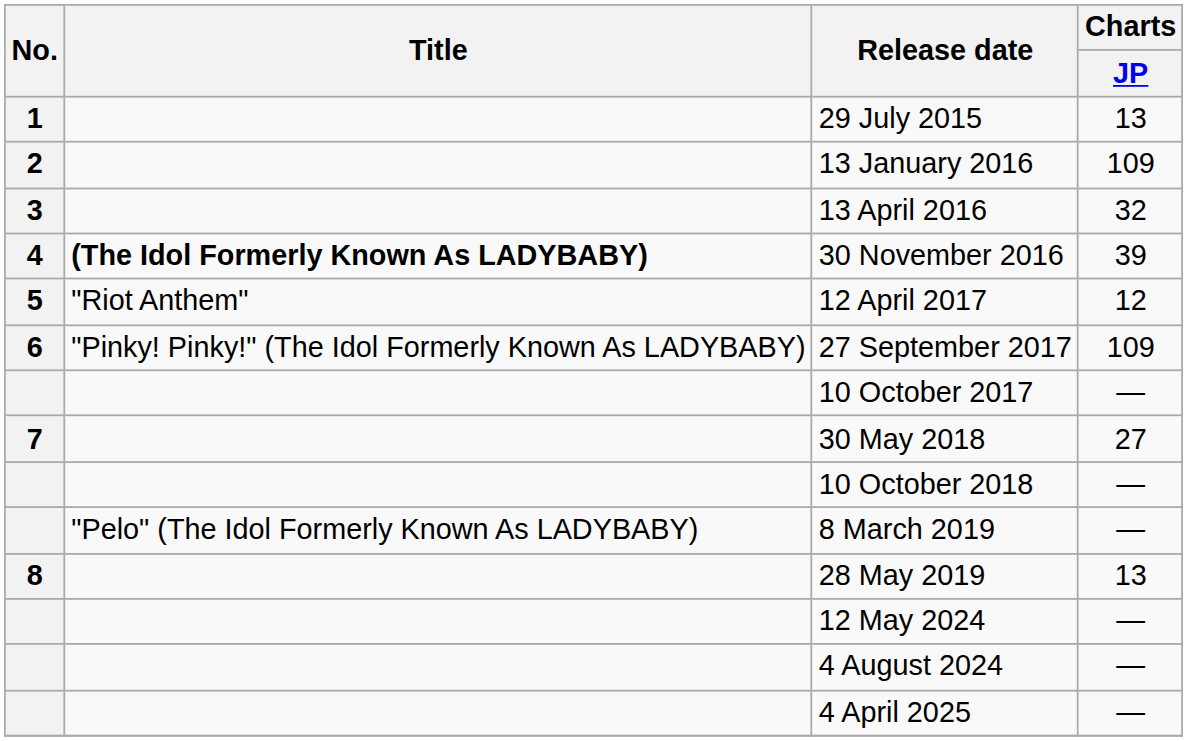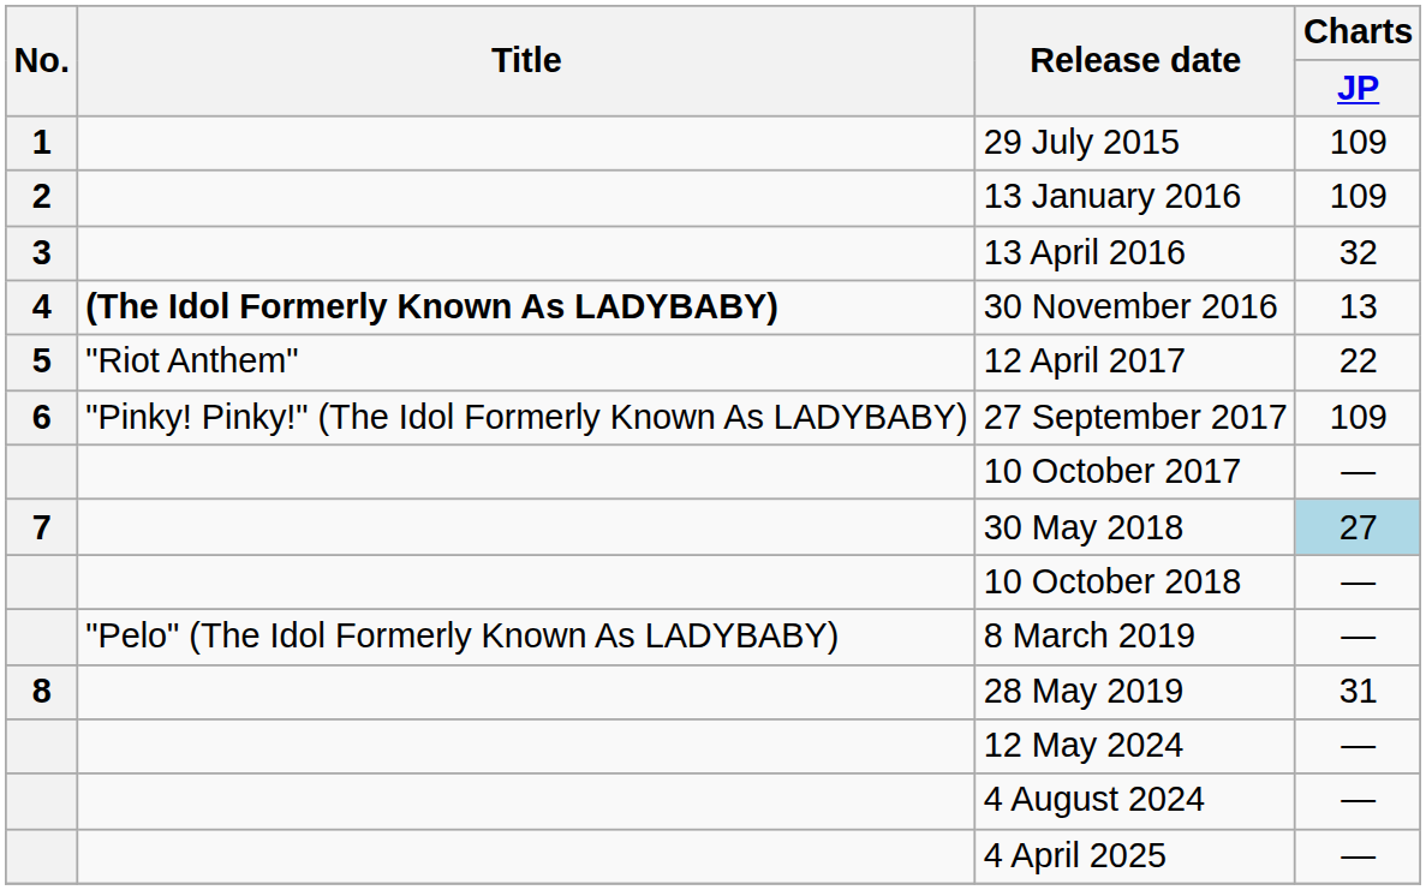29 July 2015 | Charts / JP: 13 -> 109
30 November 2016 | Charts / JP: 39 -> 13
12 April 2017 | Charts / JP: 12 -> 22
30 May 2018 | Charts / JP: no background -> lightblue background
28 May 2019 | Charts / JP: 13 -> 31
